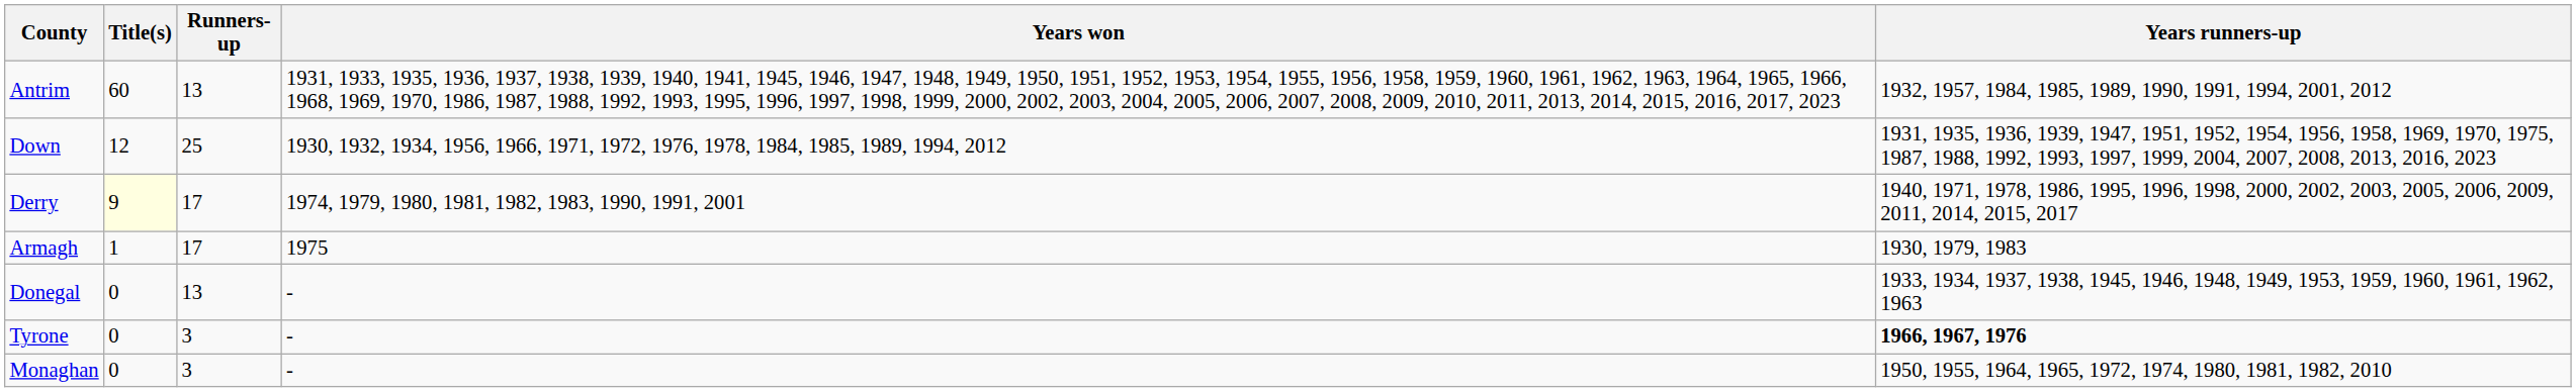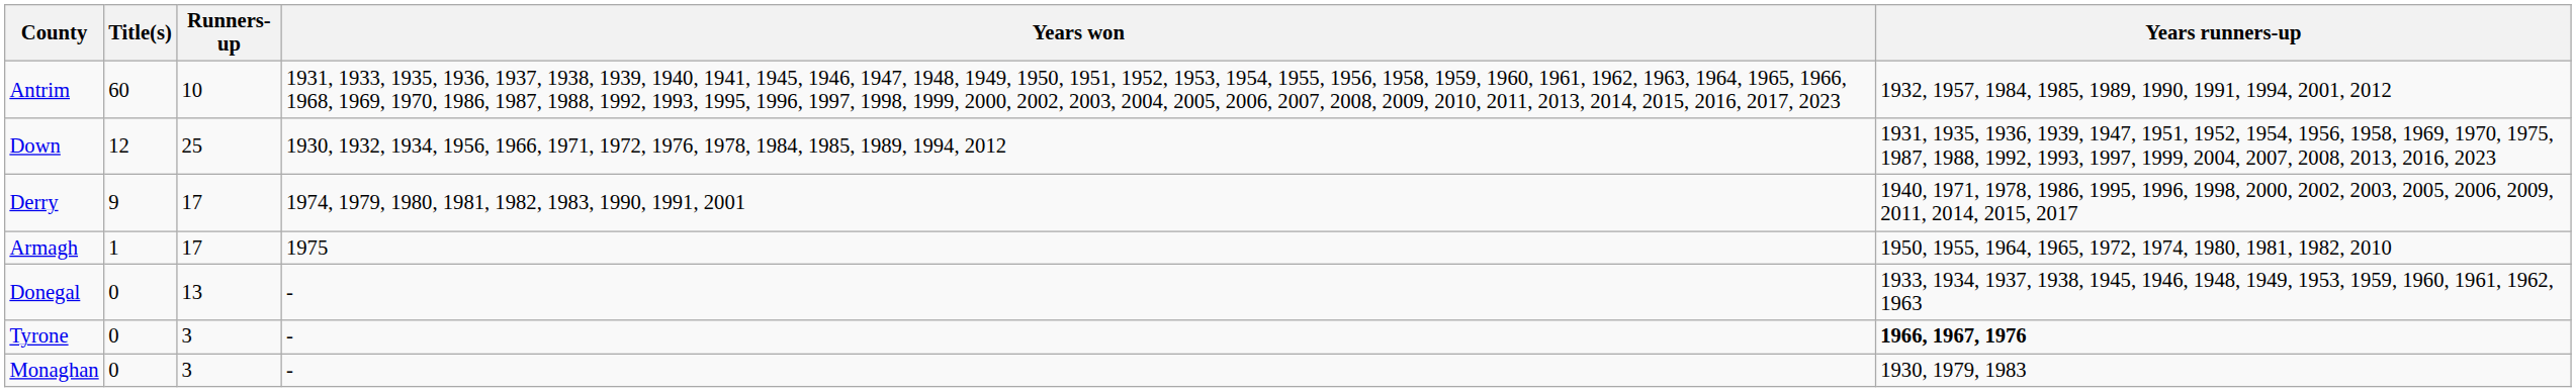Antrim | Runners-up: 13 -> 10
Derry | Title(s): lightyellow background -> no background
Armagh | Years runners-up: 1930, 1979, 1983 -> 1950, 1955, 1964, 1965, 1972, 1974, 1980, 1981, 1982, 2010
Monaghan | Years runners-up: 1950, 1955, 1964, 1965, 1972, 1974, 1980, 1981, 1982, 2010 -> 1930, 1979, 1983
